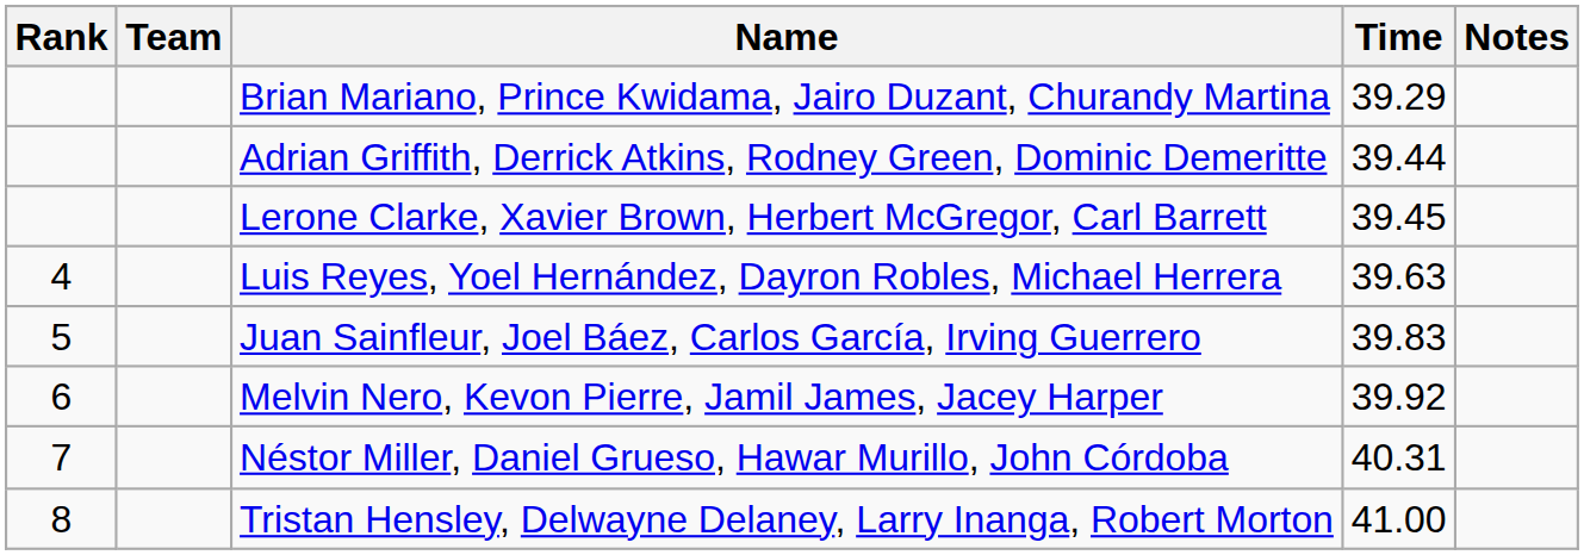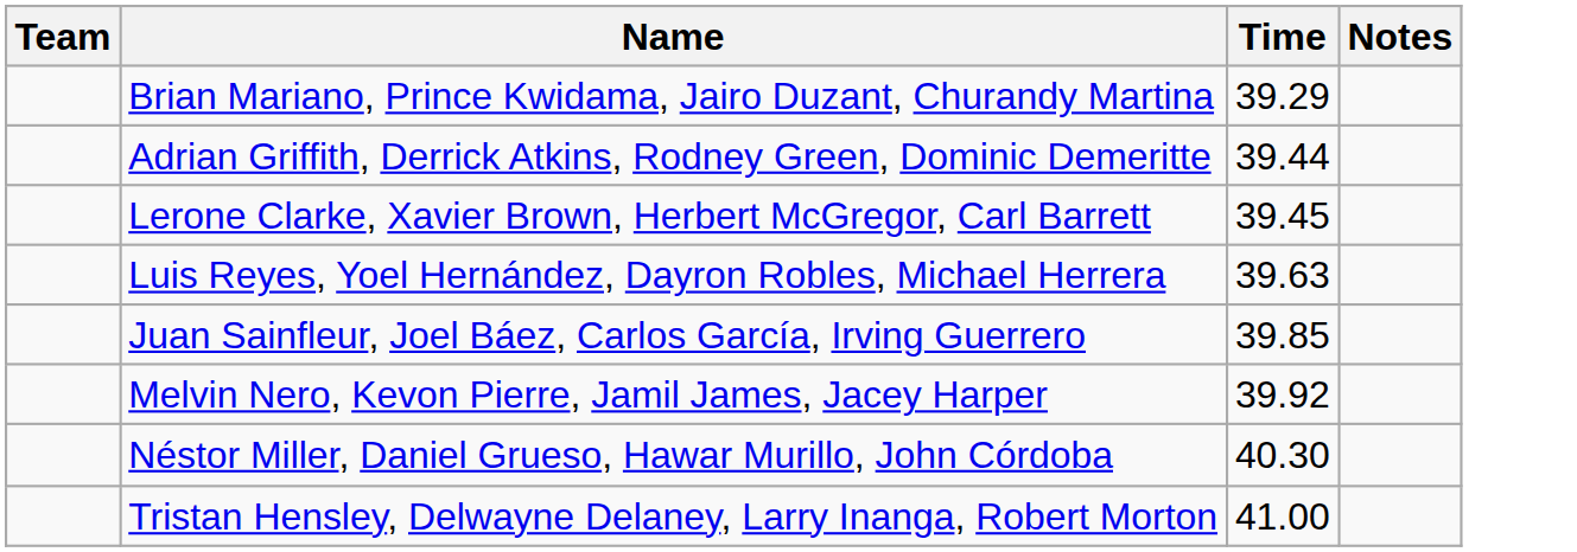- column: Rank | 4 | 5 | 6 | 7 | 8
Juan Sainfleur, Joel Báez, Carlos García, Irving Guerrero | Time: 39.83 -> 39.85
Néstor Miller, Daniel Grueso, Hawar Murillo, John Córdoba | Time: 40.31 -> 40.30
